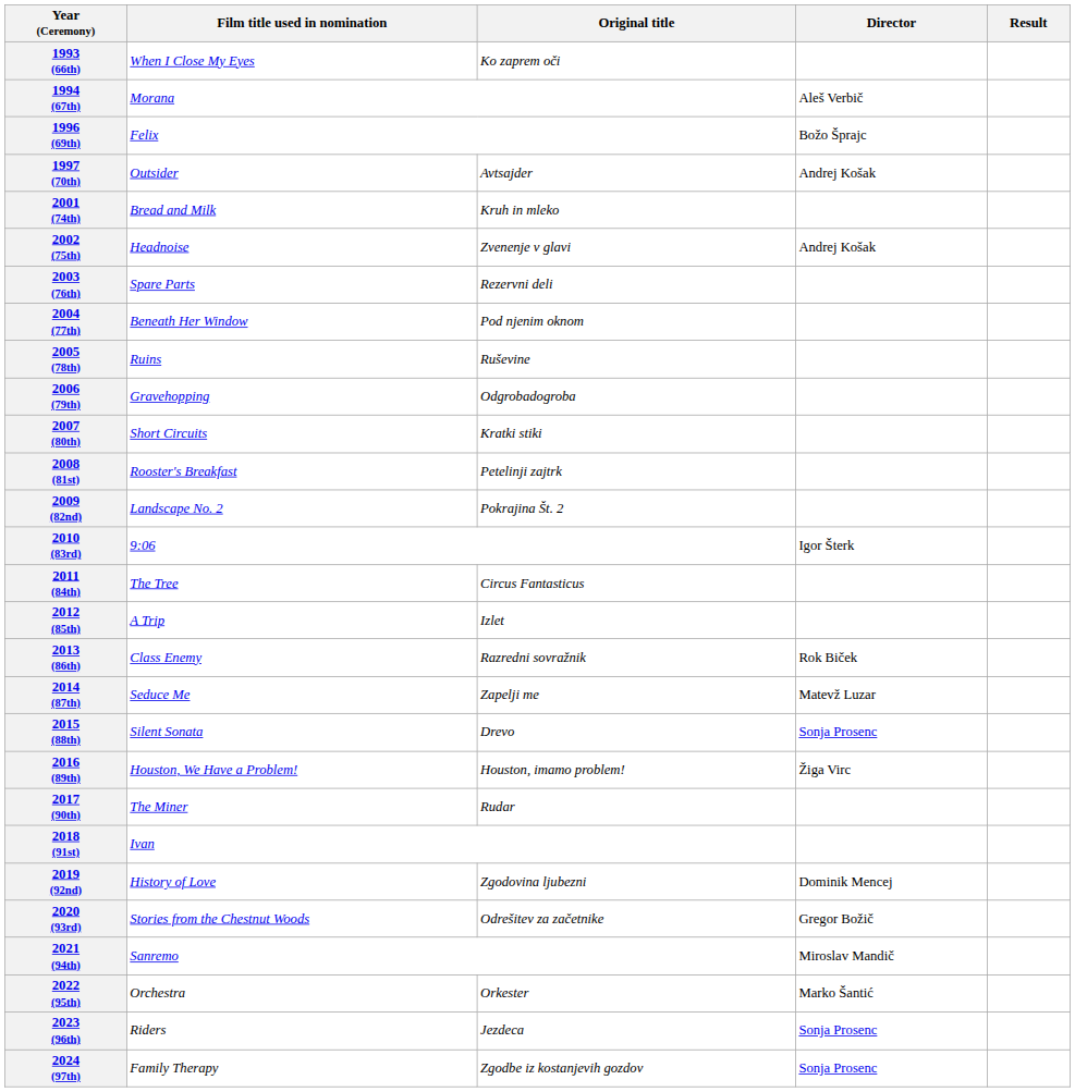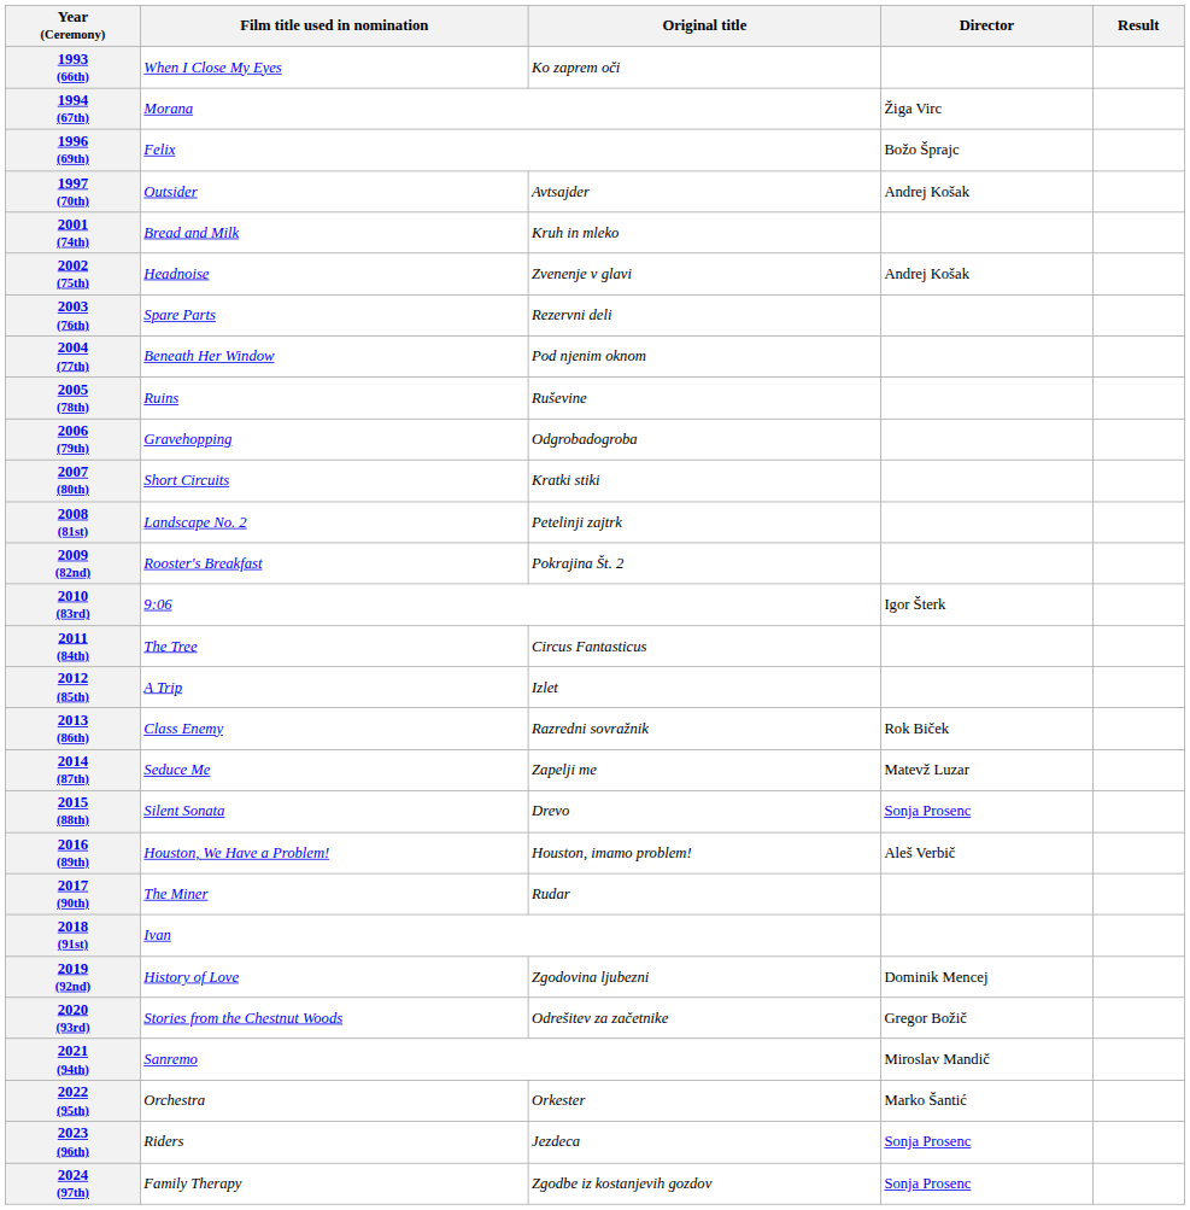1994 (67th) | Director: Aleš Verbič -> Žiga Virc
2008 (81st) | Film title used in nomination: Rooster's Breakfast -> Landscape No. 2
2009 (82nd) | Film title used in nomination: Landscape No. 2 -> Rooster's Breakfast
2016 (89th) | Director: Žiga Virc -> Aleš Verbič
